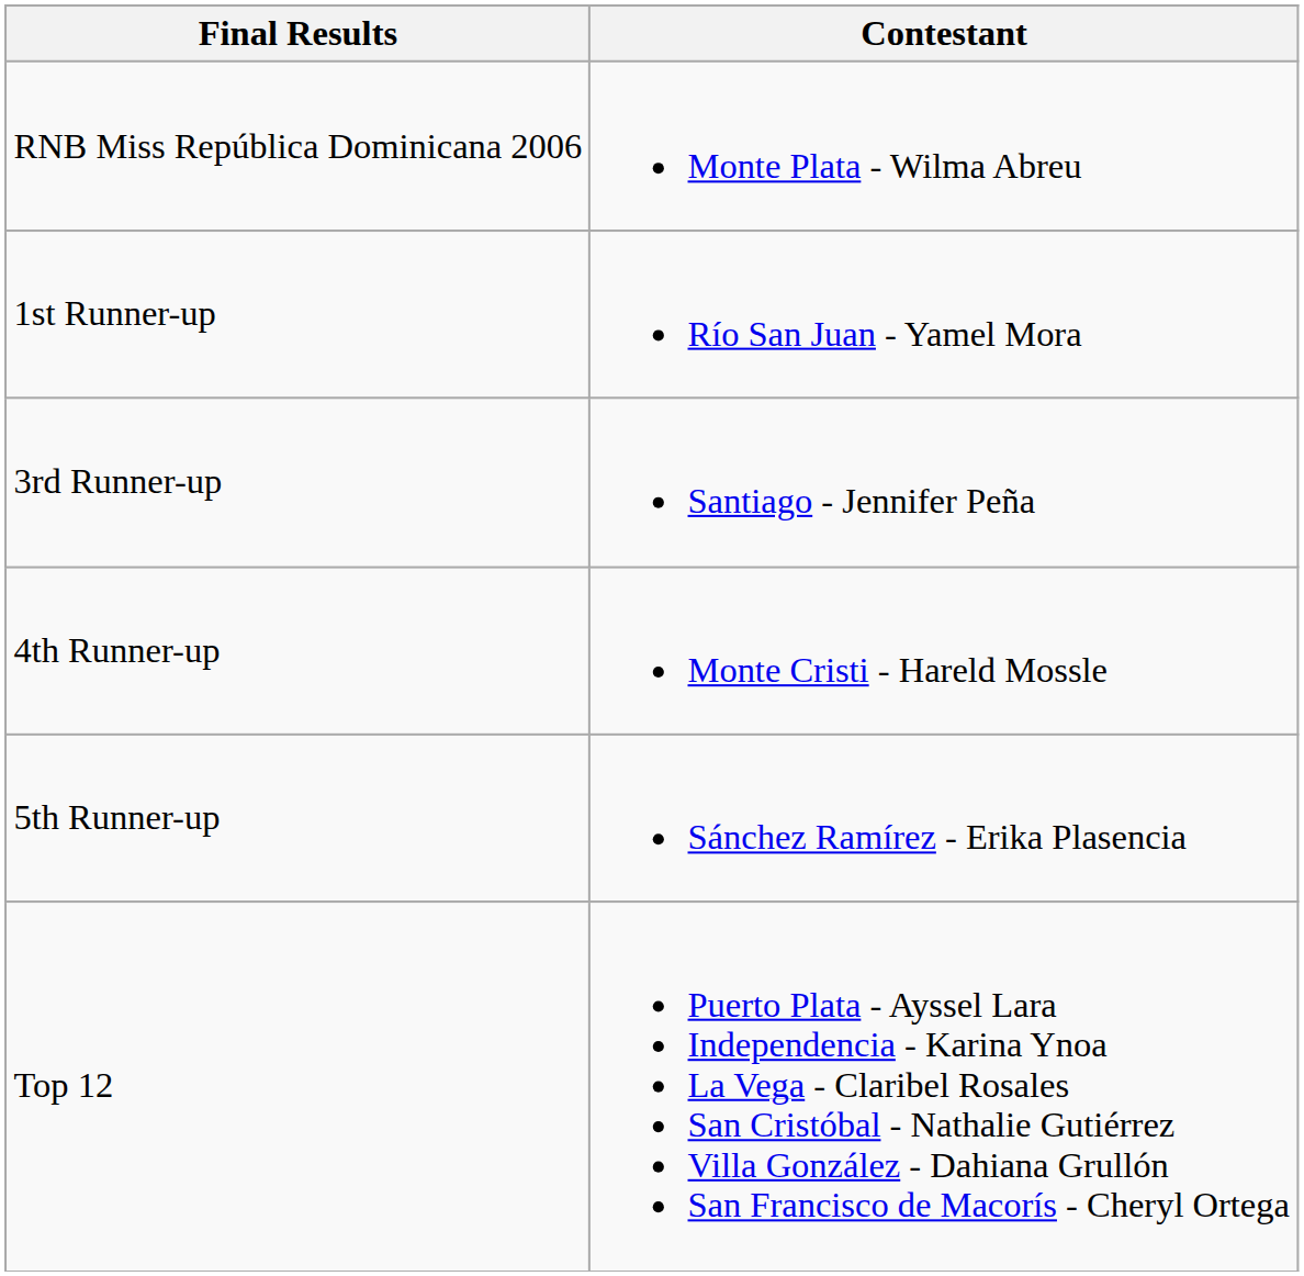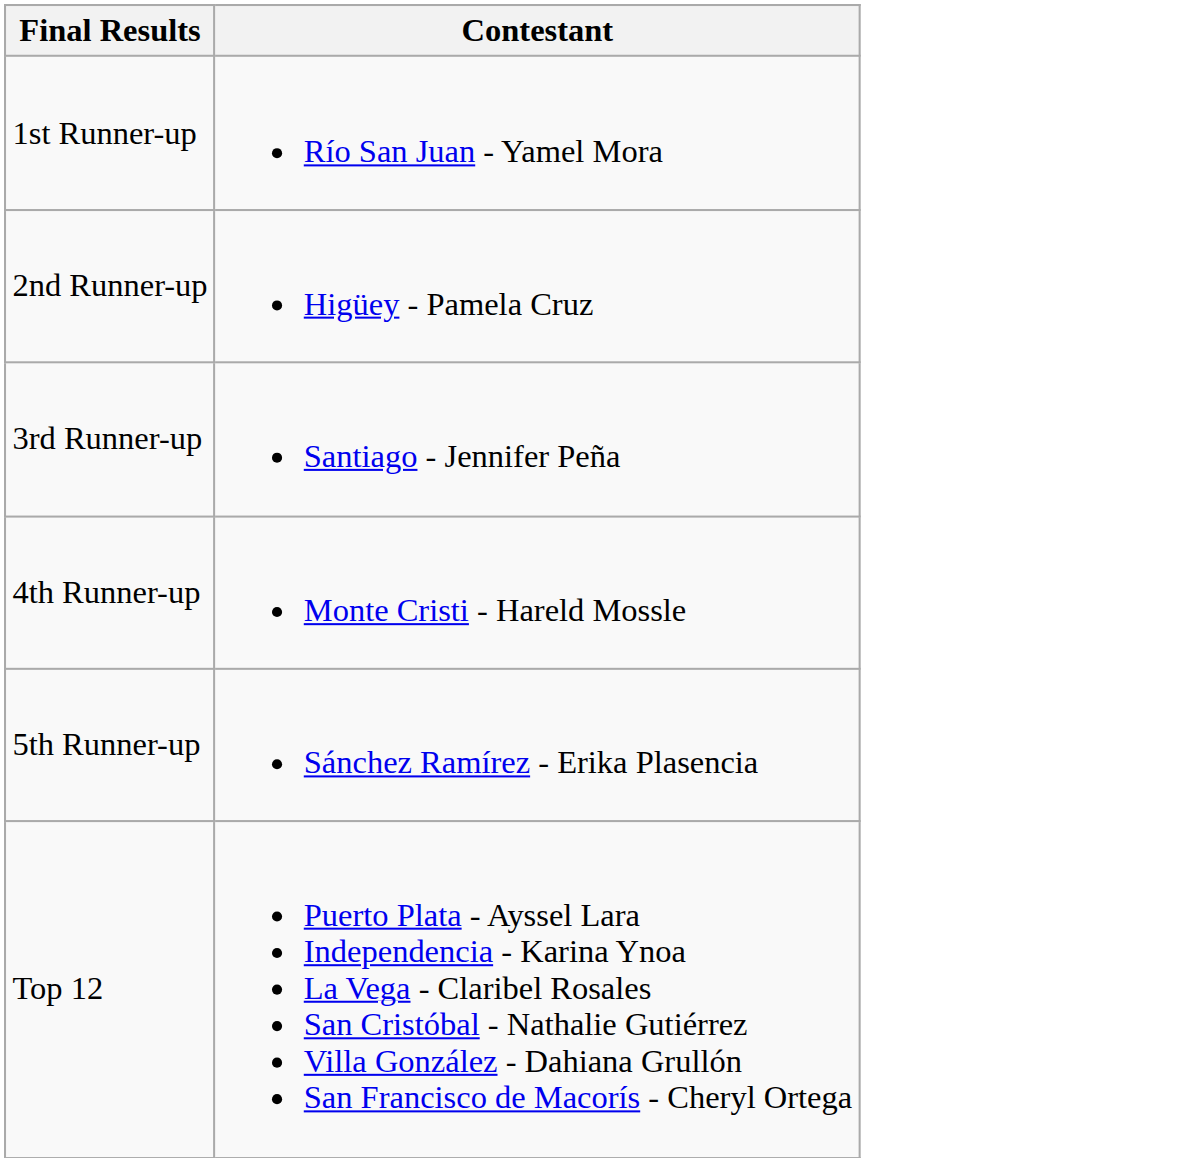- row: RNB Miss República Dominicana 2006 | Monte Plata - Wilma Abreu
+ row: 2nd Runner-up | Higüey - Pamela Cruz
